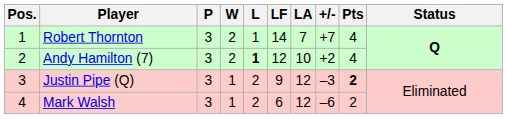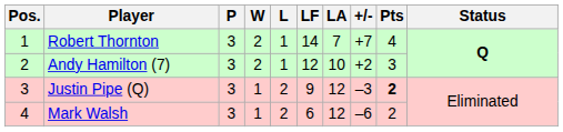Andy Hamilton (7) | L: bold -> normal
Andy Hamilton (7) | Pts: 4 -> 3
